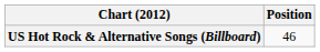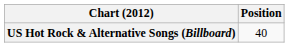US Hot Rock & Alternative Songs (Billboard) | Position: 46 -> 40
